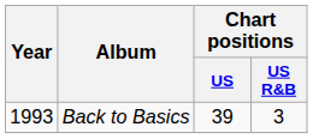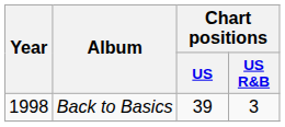Back to Basics | Year: 1993 -> 1998
